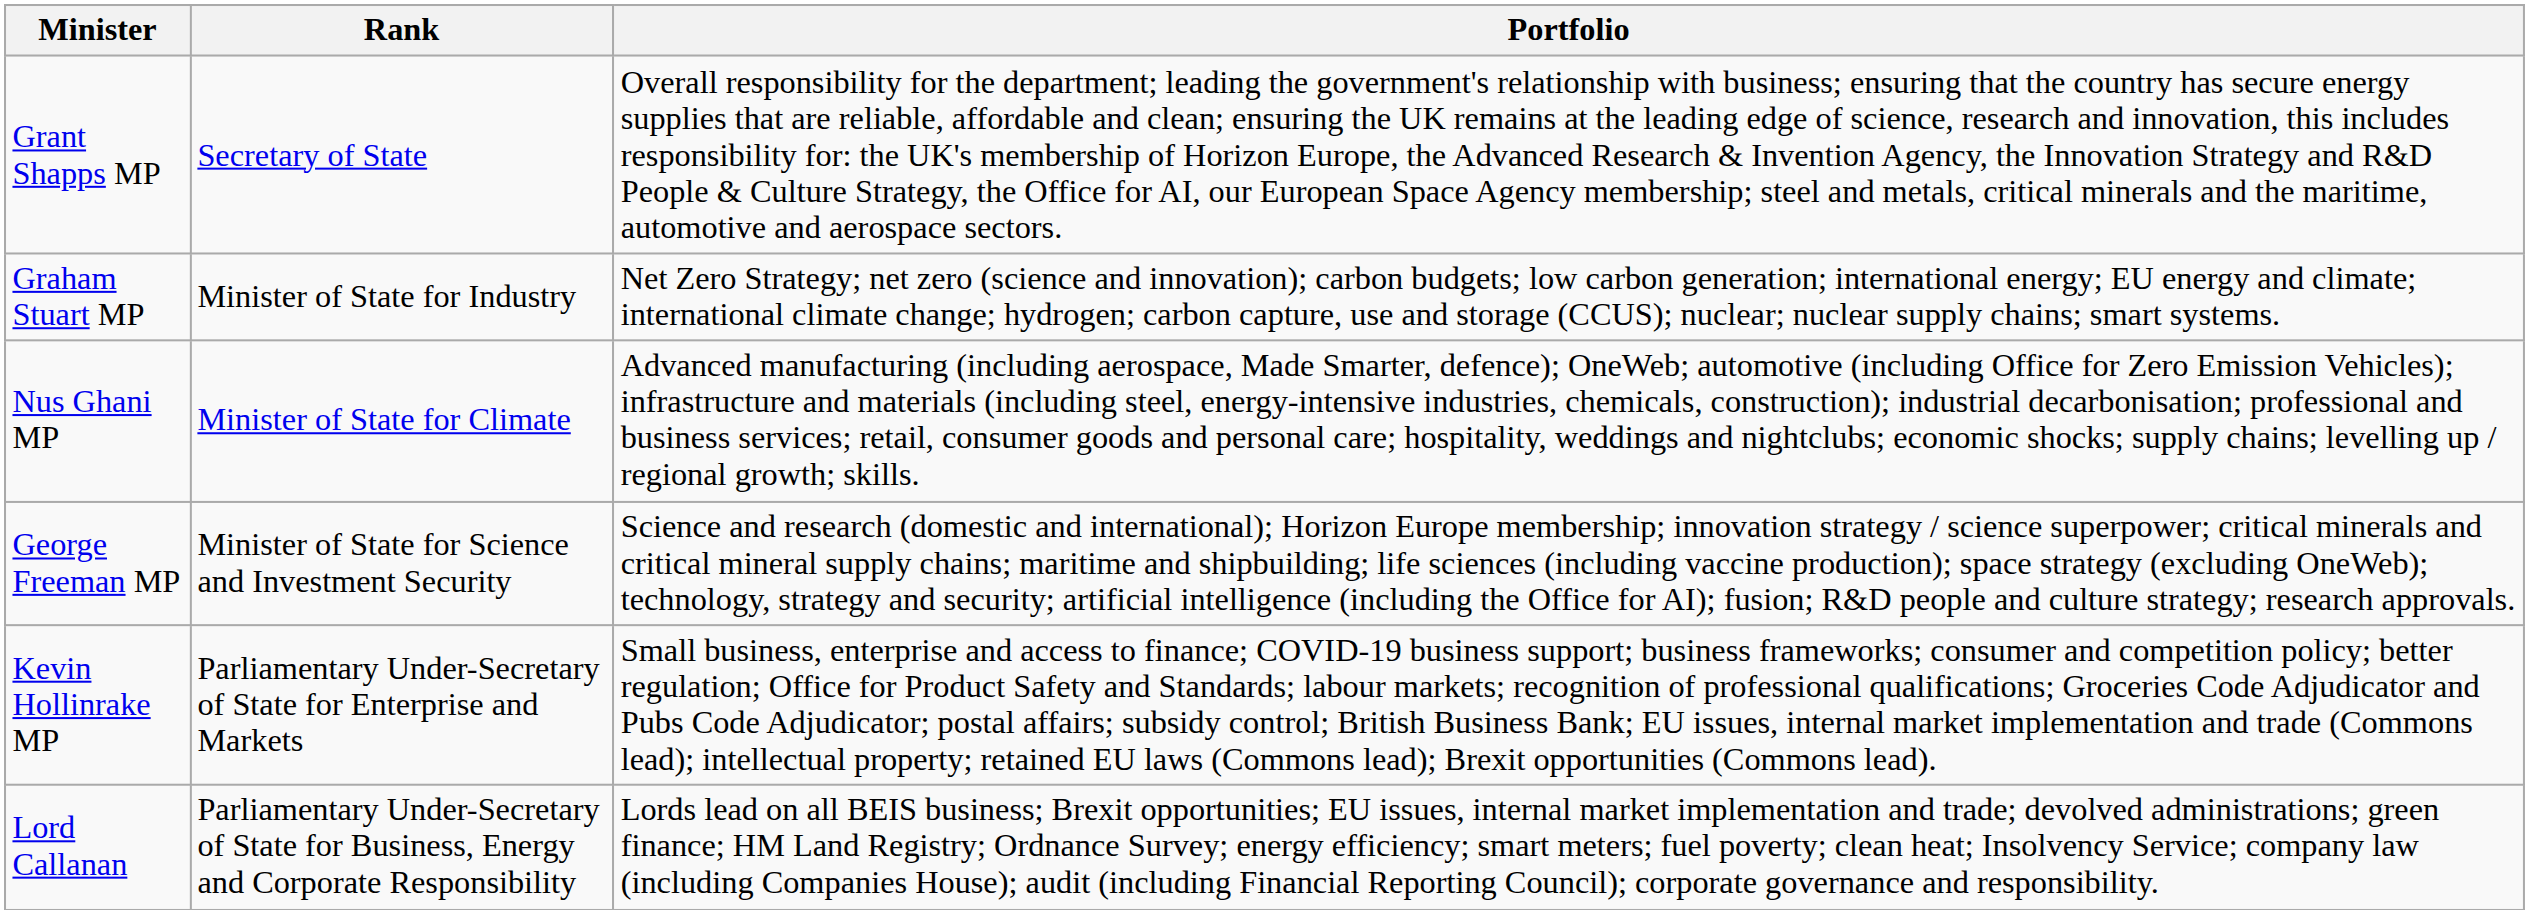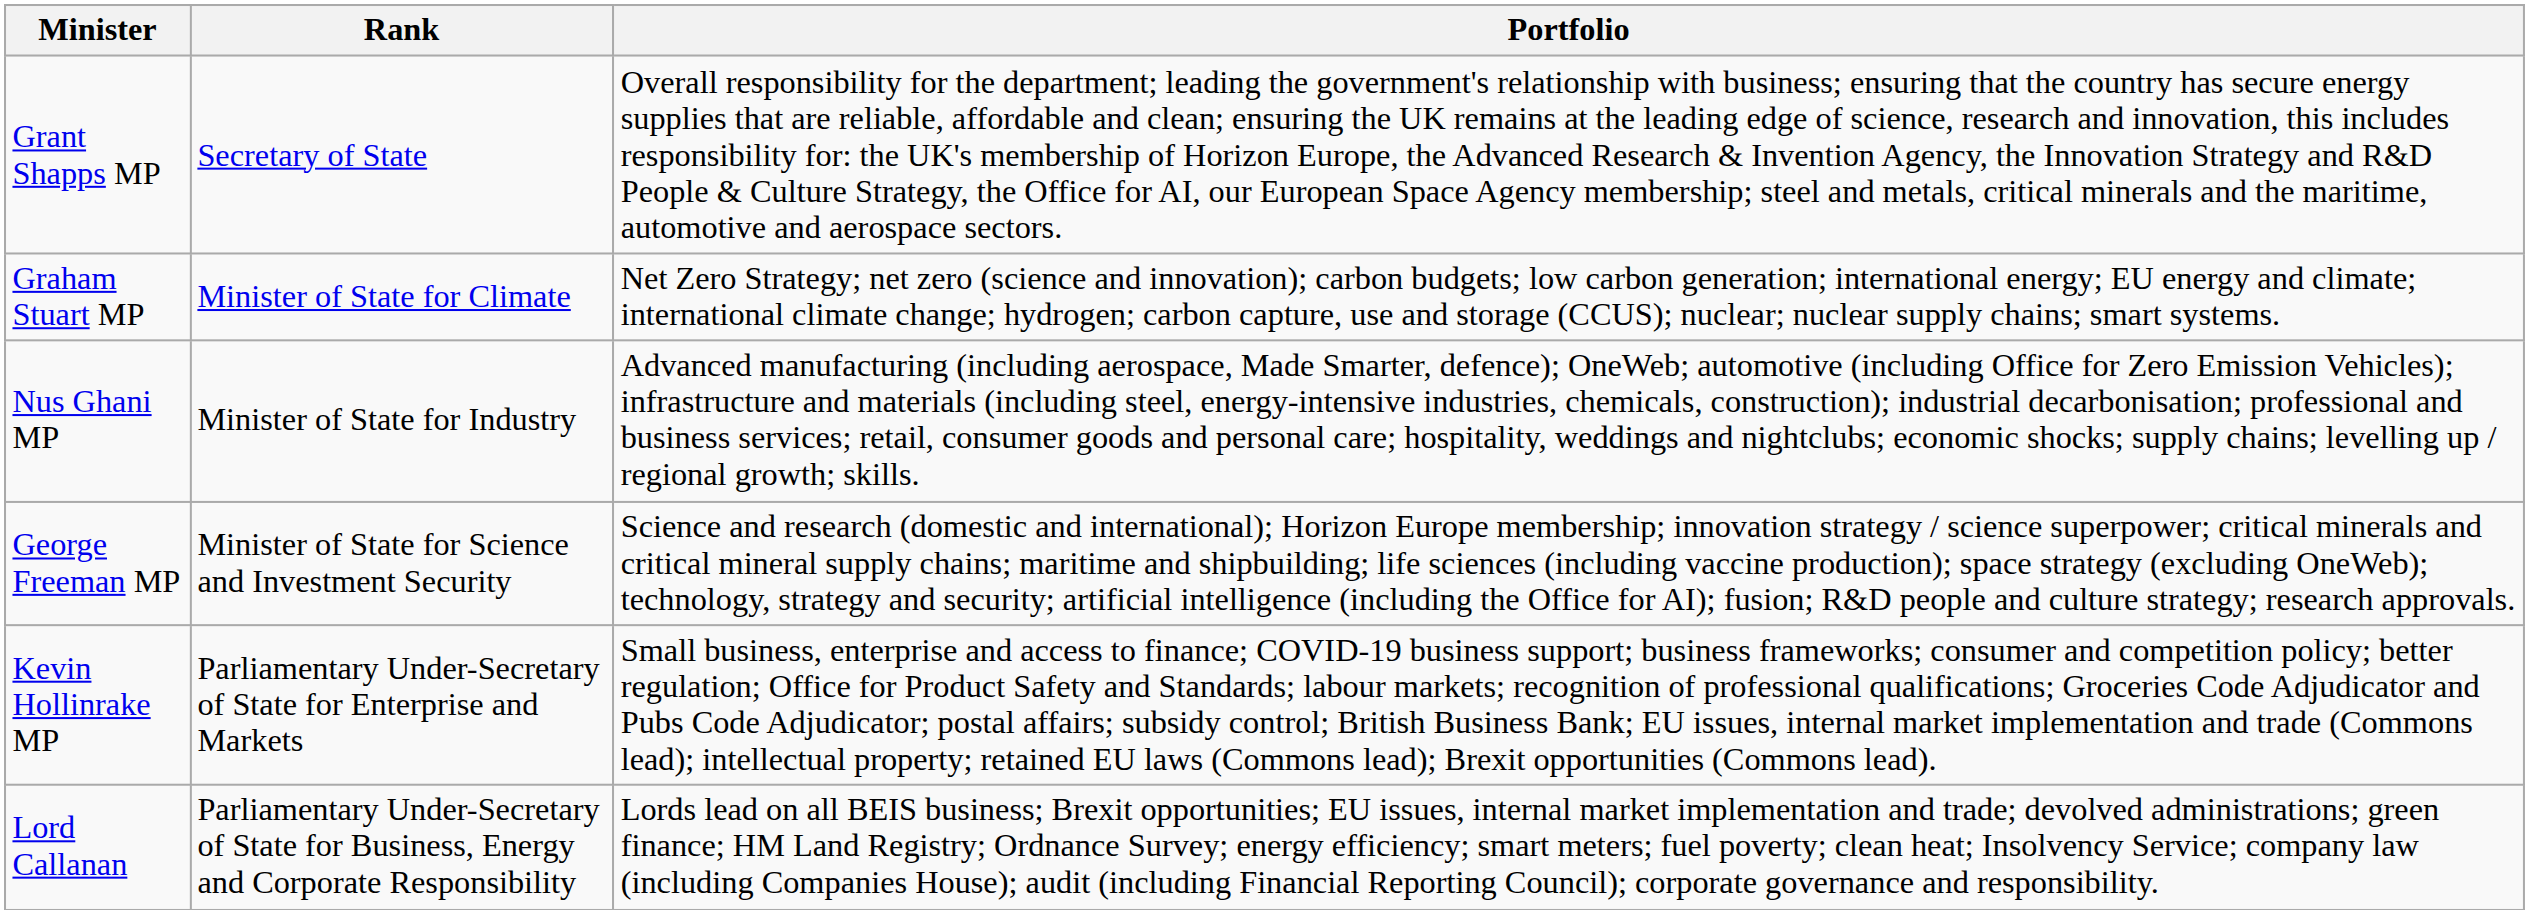Graham Stuart MP | Rank: Minister of State for Industry -> Minister of State for Climate
Nus Ghani MP | Rank: Minister of State for Climate -> Minister of State for Industry
